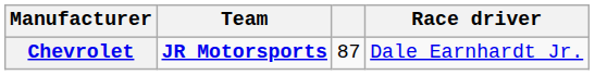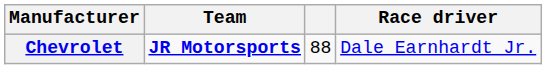Chevrolet | column 3: 87 -> 88
